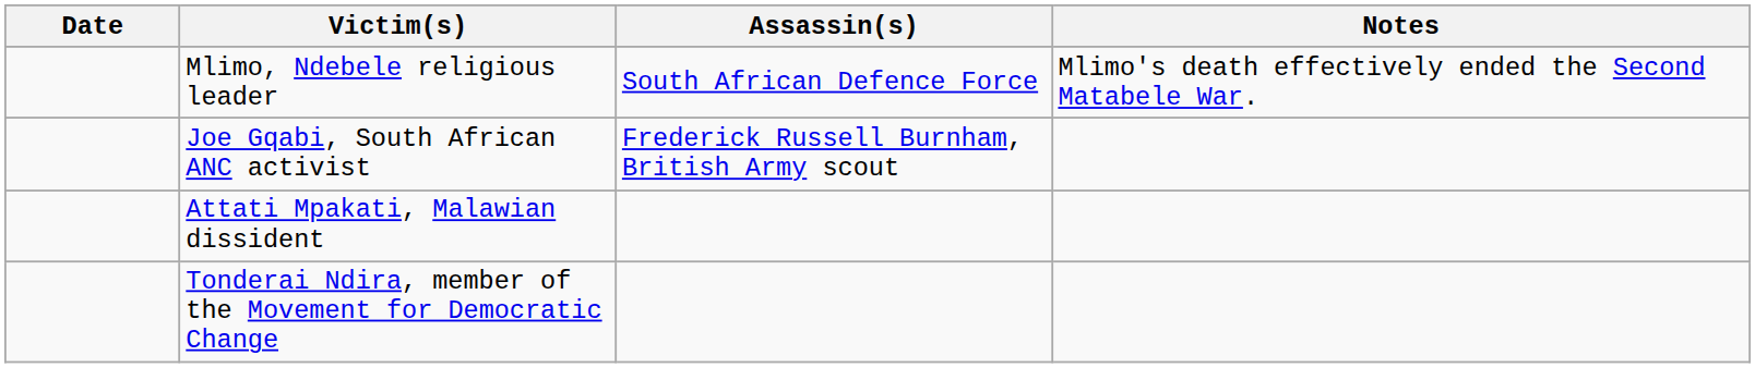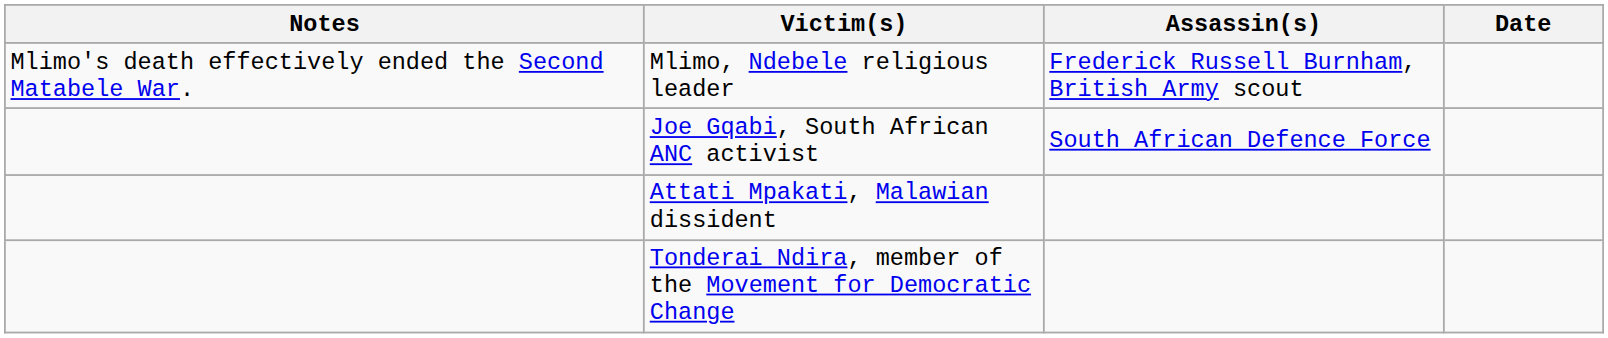columns swapped: Date <-> Notes
Mlimo, Ndebele religious leader | Assassin(s): South African Defence Force -> Frederick Russell Burnham, British Army scout
Joe Gqabi, South African ANC activist | Assassin(s): Frederick Russell Burnham, British Army scout -> South African Defence Force
